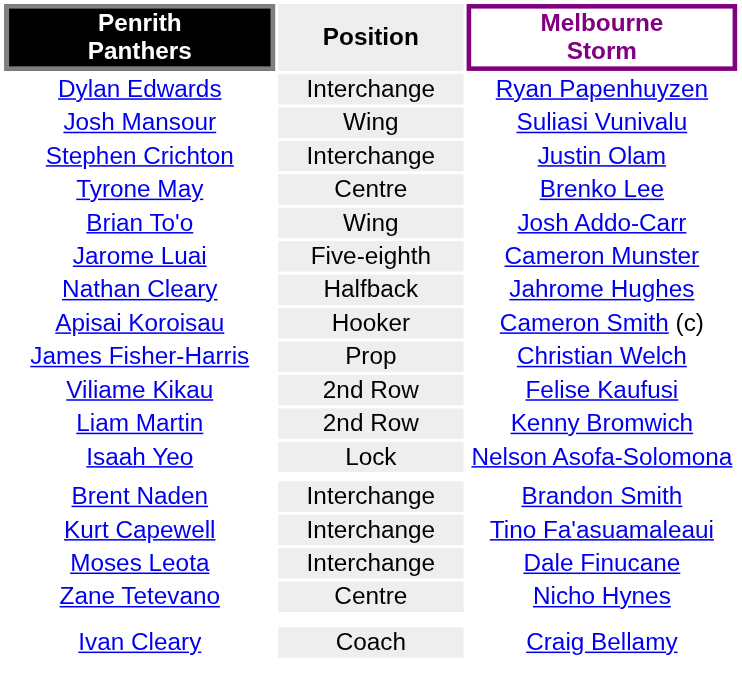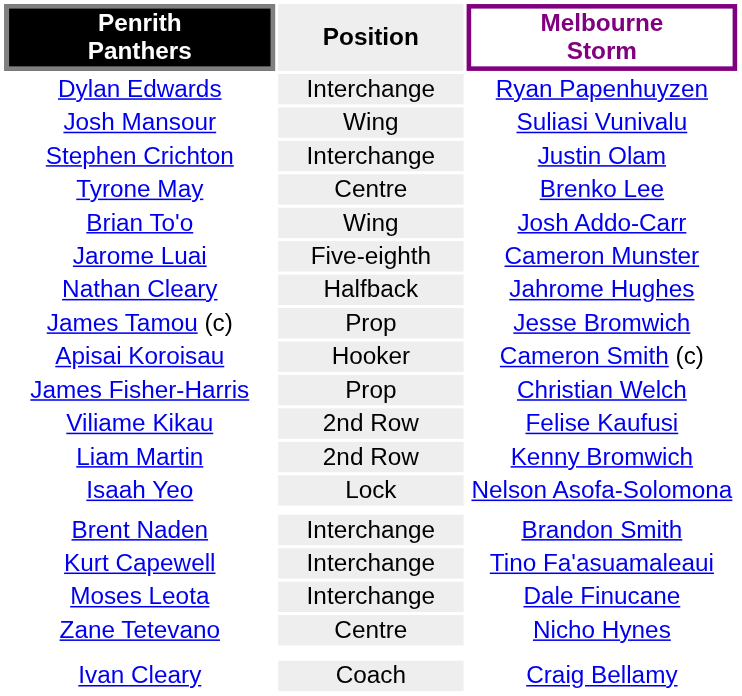+ row: James Tamou (c) | Prop | Jesse Bromwich
